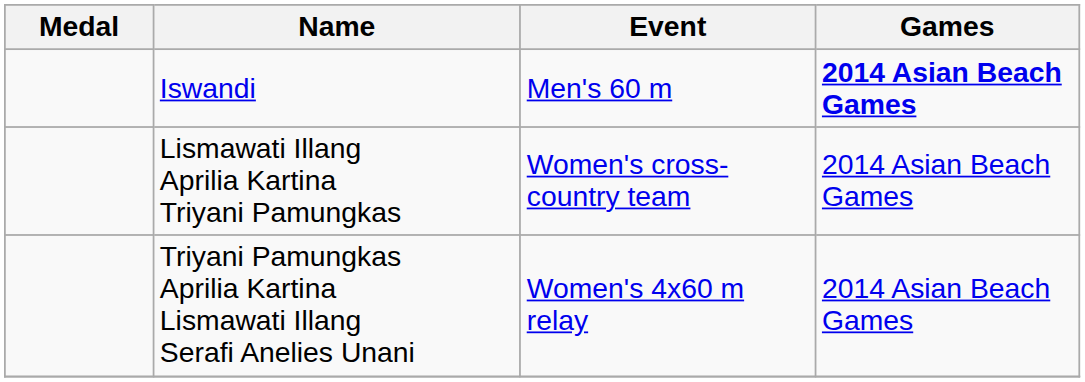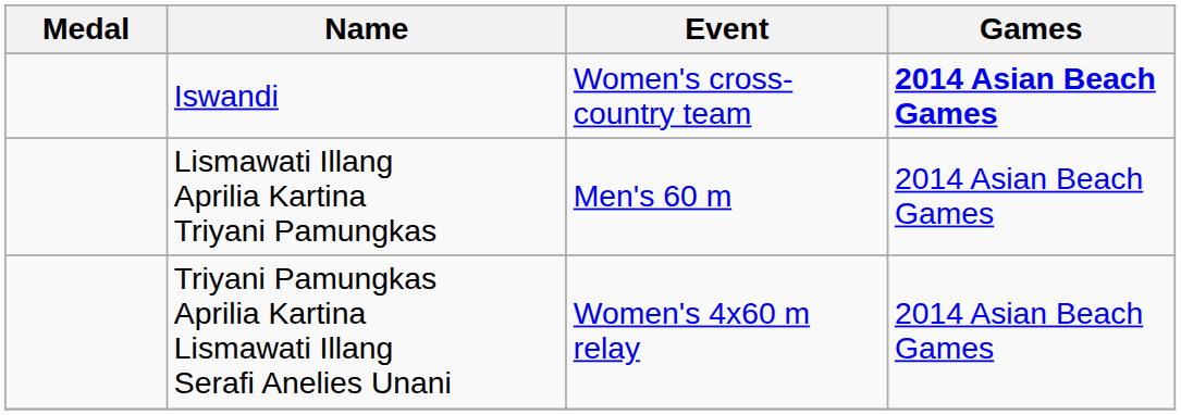Iswandi | Event: Men's 60 m -> Women's cross-country team
Lismawati Illang Aprilia Kartina Triyani Pamungkas | Event: Women's cross-country team -> Men's 60 m
